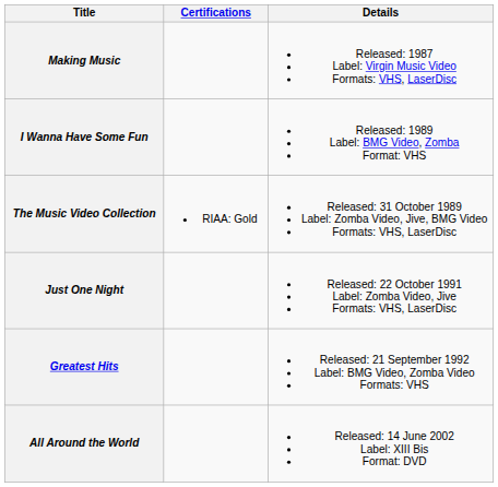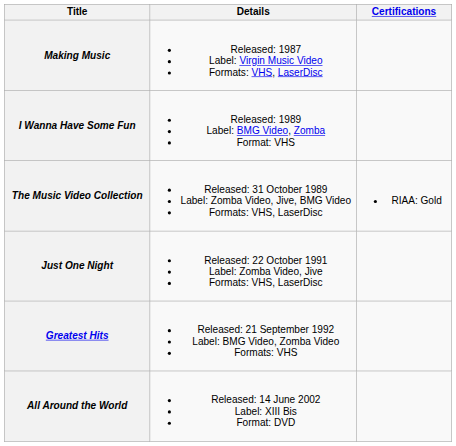columns swapped: Details <-> Certifications
